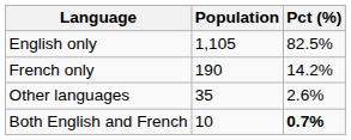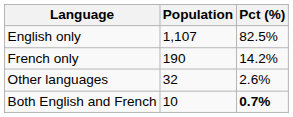English only | Population: 1,105 -> 1,107
Other languages | Population: 35 -> 32
